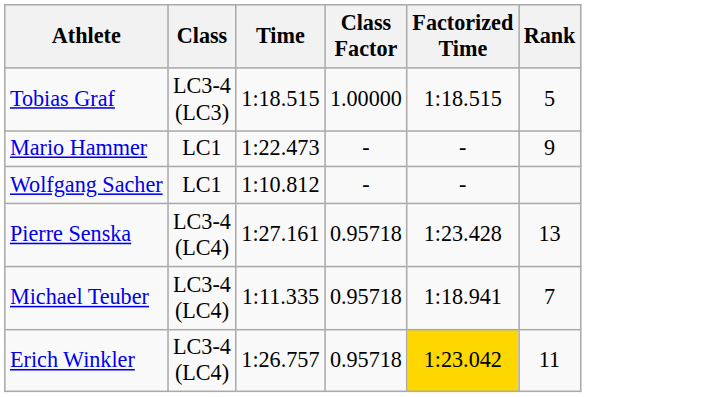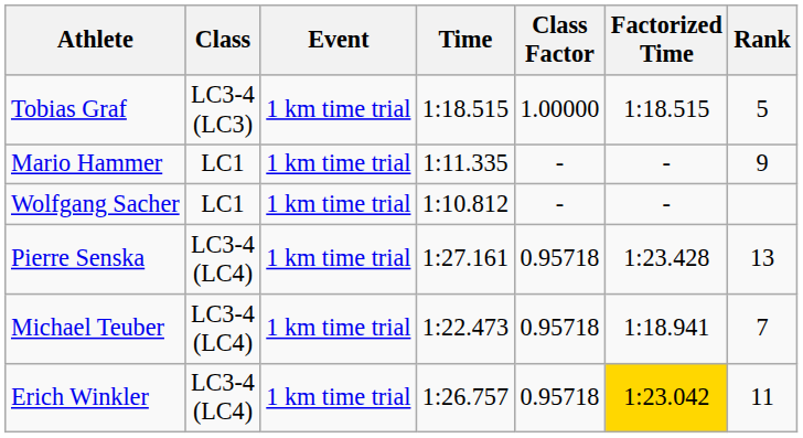+ column: Event | 1 km time trial | 1 km time trial | 1 km time trial | 1 km time trial | 1 km time trial | 1 km time trial
Mario Hammer | Time: 1:22.473 -> 1:11.335
Michael Teuber | Time: 1:11.335 -> 1:22.473
